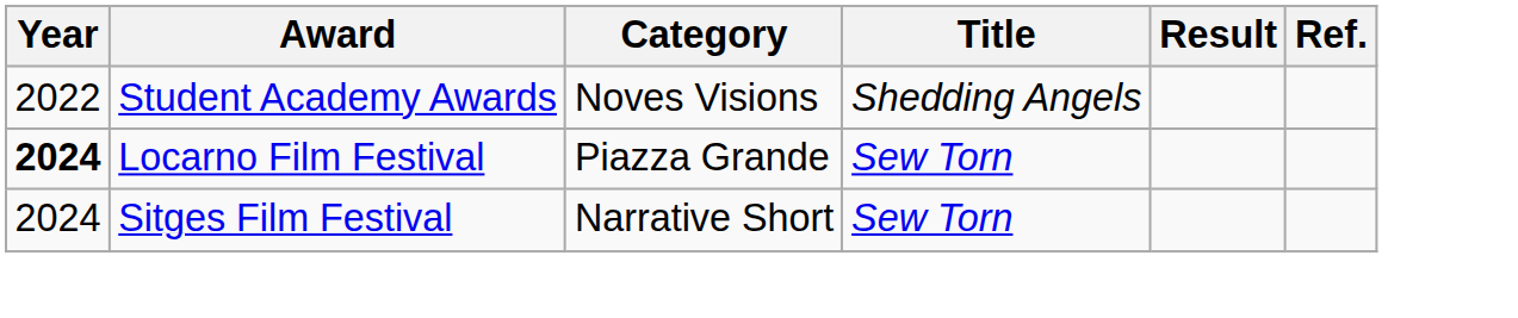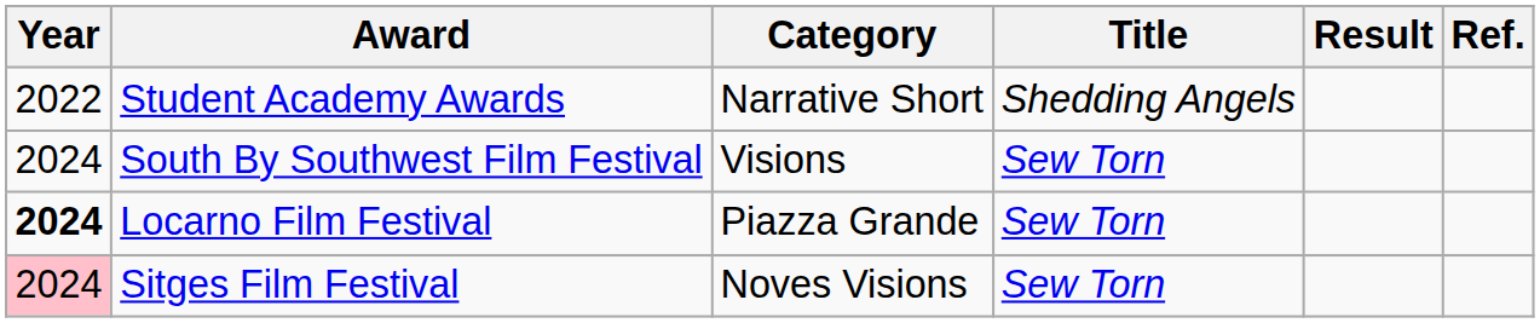Student Academy Awards | Category: Noves Visions -> Narrative Short
+ row: 2024 | South By Southwest Film Festival | Visions | Sew Torn
Sitges Film Festival | Year: no background -> pink background
Sitges Film Festival | Category: Narrative Short -> Noves Visions
